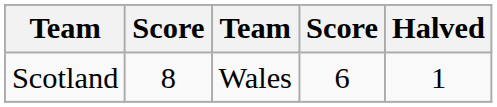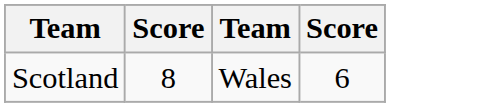- column: Halved | 1
